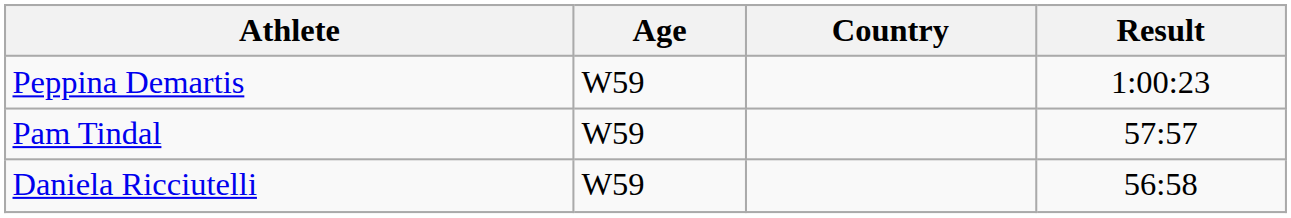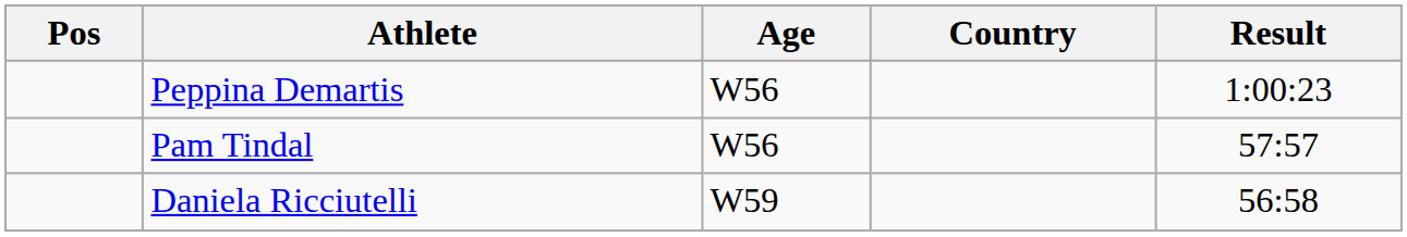+ column: Pos
Peppina Demartis | Age: W59 -> W56
Pam Tindal | Age: W59 -> W56
